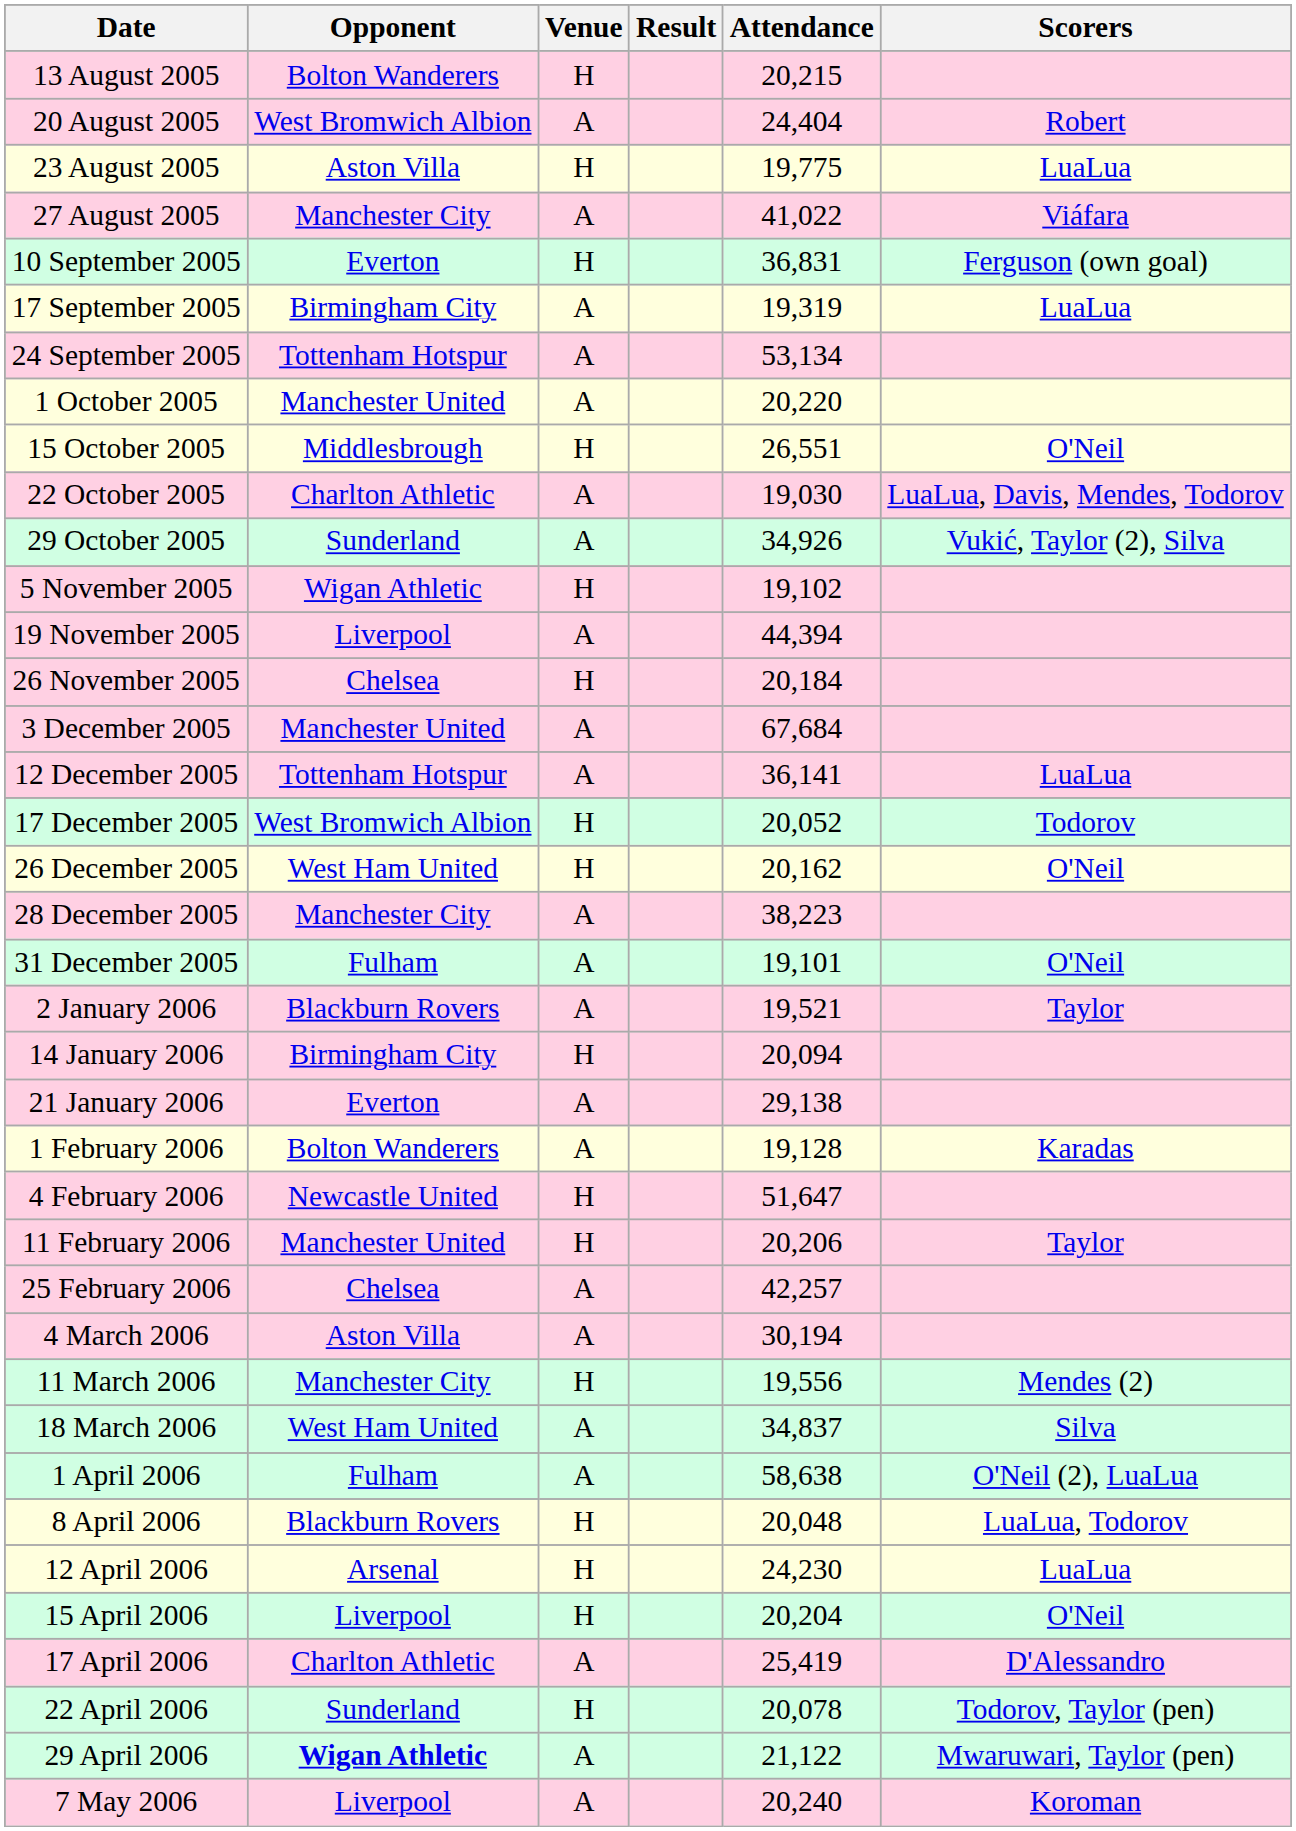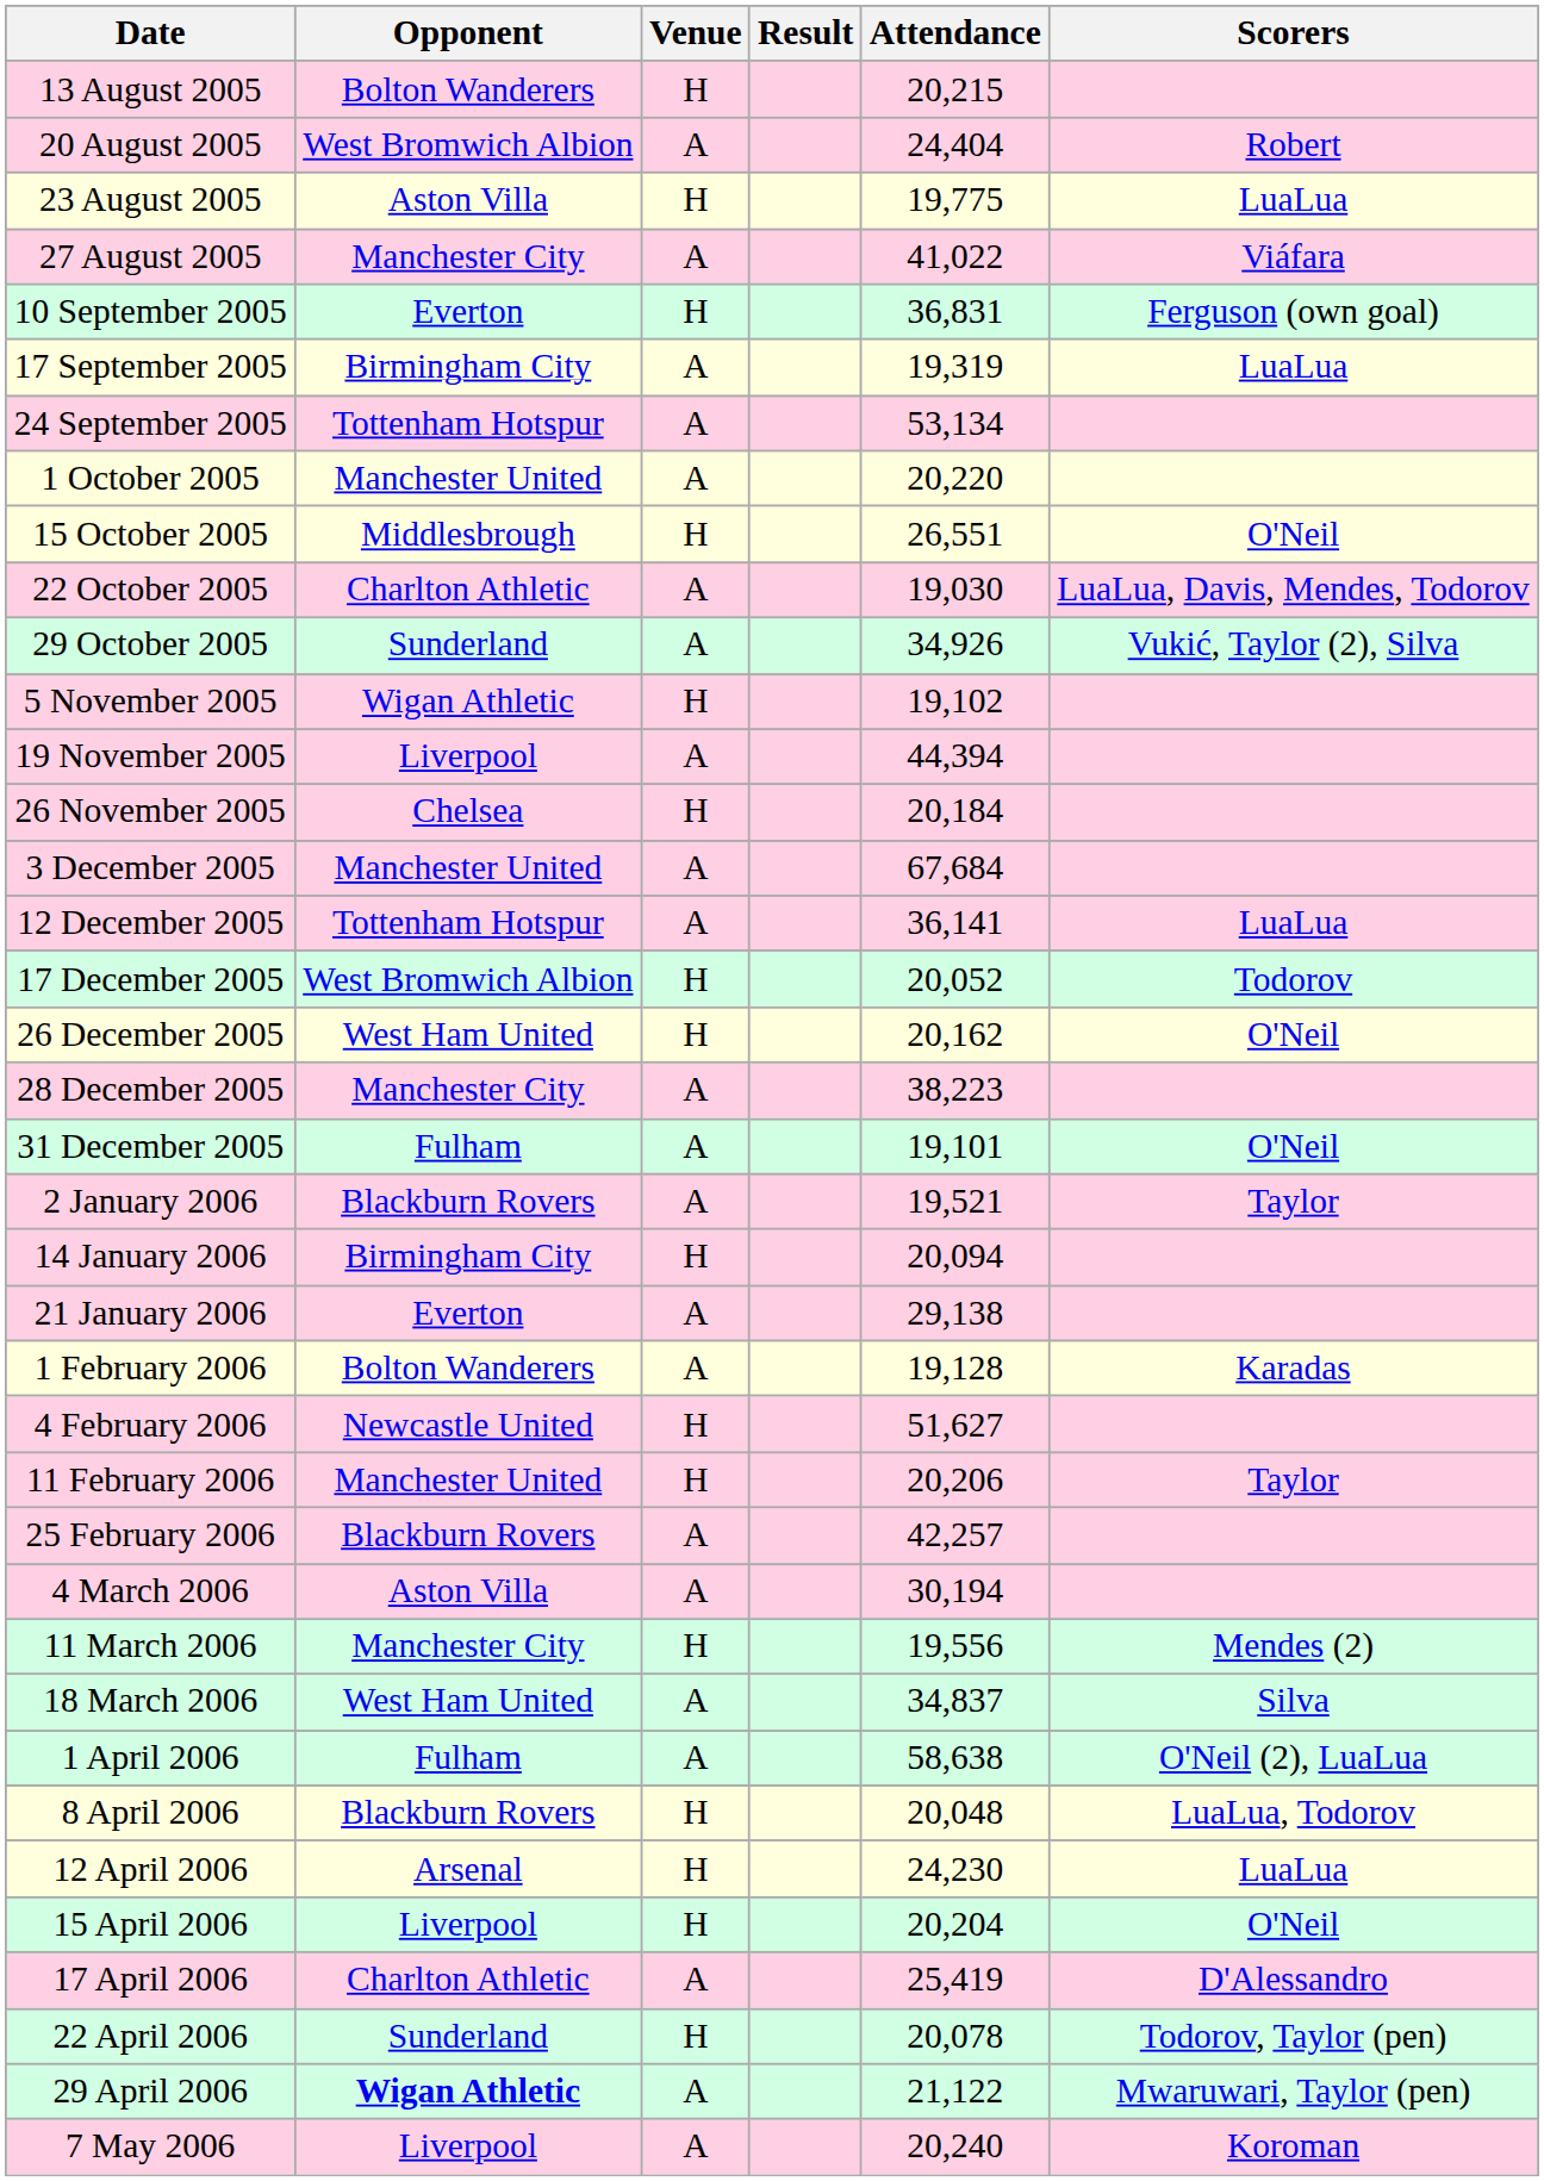4 February 2006 | Attendance: 51,647 -> 51,627
25 February 2006 | Opponent: Chelsea -> Blackburn Rovers
